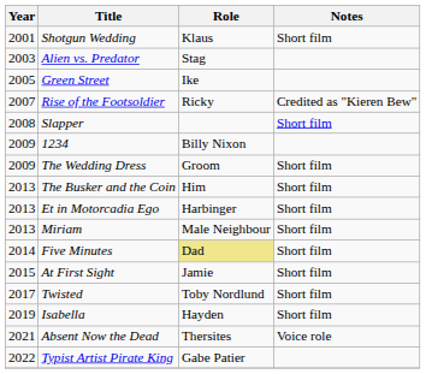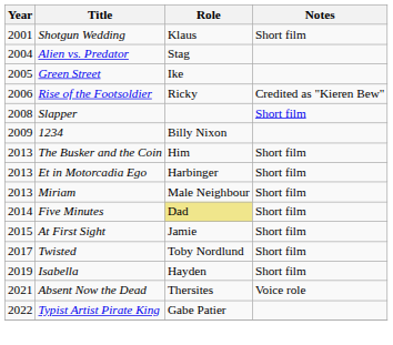Alien vs. Predator | Year: 2003 -> 2004
Rise of the Footsoldier | Year: 2007 -> 2006
- row: 2009 | The Wedding Dress | Groom | Short film
